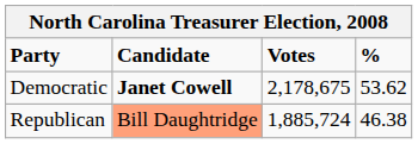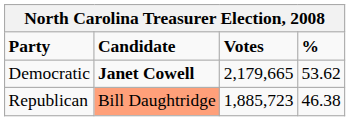Democratic | Votes: 2,178,675 -> 2,179,665
Republican | Votes: 1,885,724 -> 1,885,723
